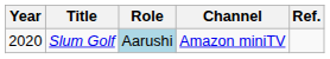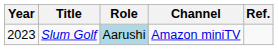Slum Golf | Year: 2020 -> 2023
